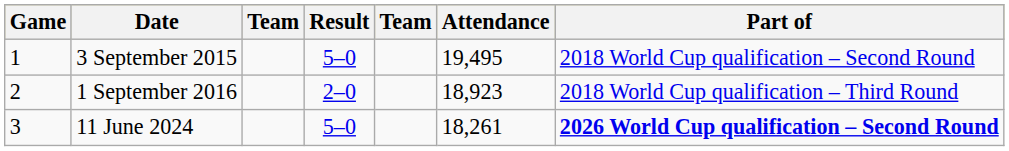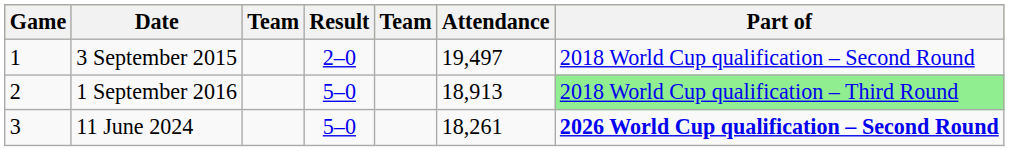3 September 2015 | Result: 5–0 -> 2–0
3 September 2015 | Attendance: 19,495 -> 19,497
1 September 2016 | Result: 2–0 -> 5–0
1 September 2016 | Attendance: 18,923 -> 18,913
1 September 2016 | Part of: no background -> lightgreen background
